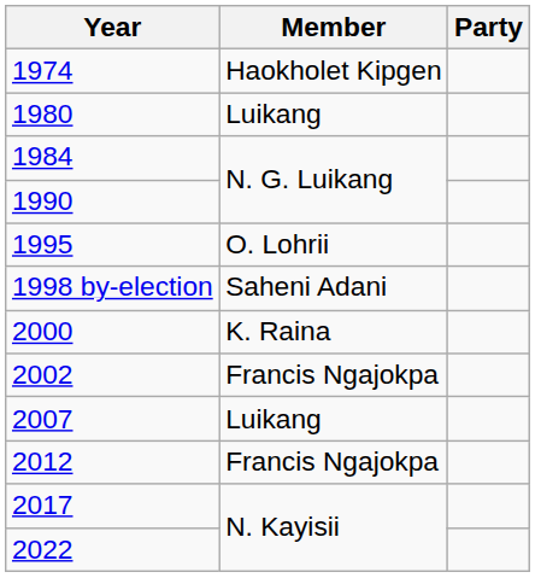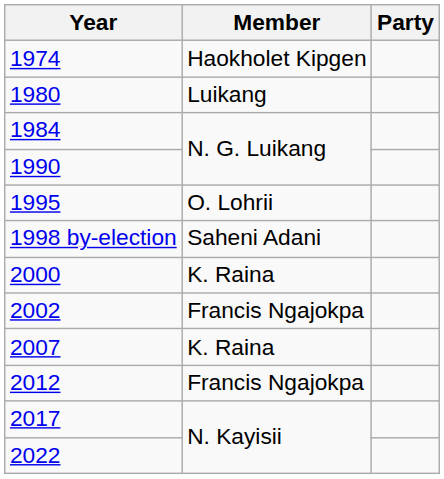2007 | Member: Luikang -> K. Raina
